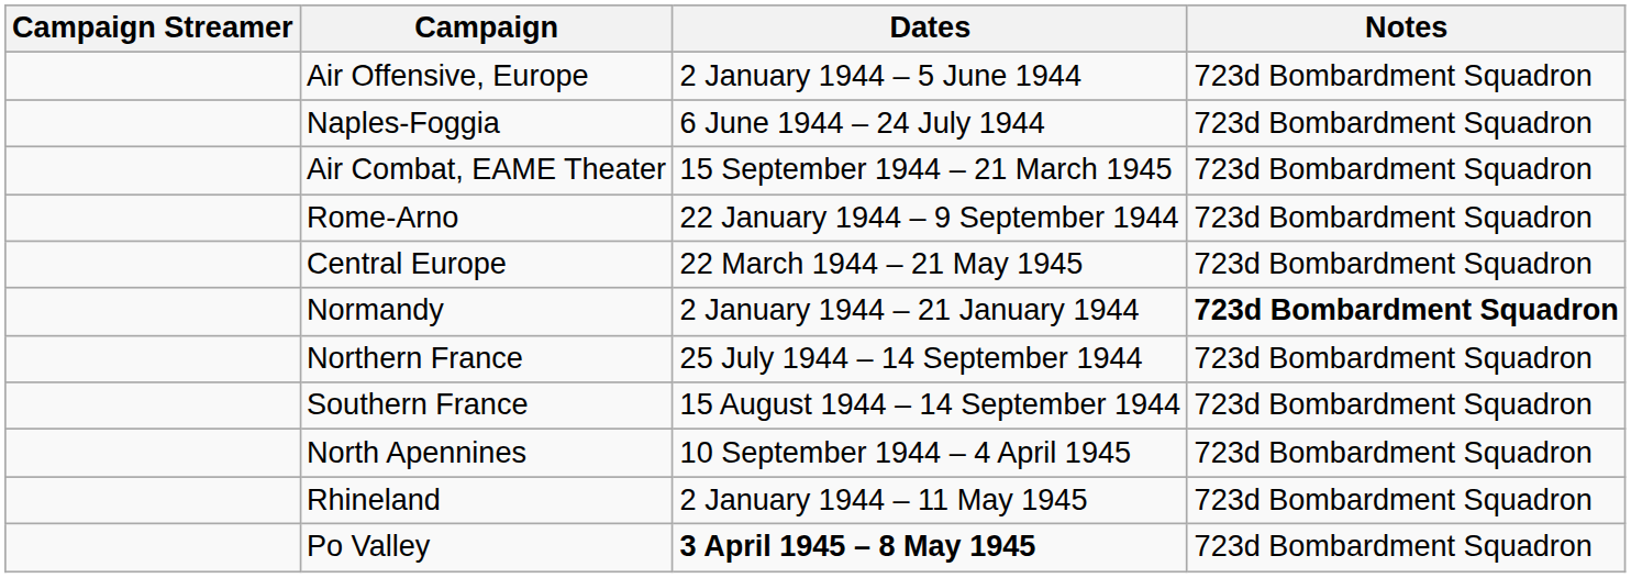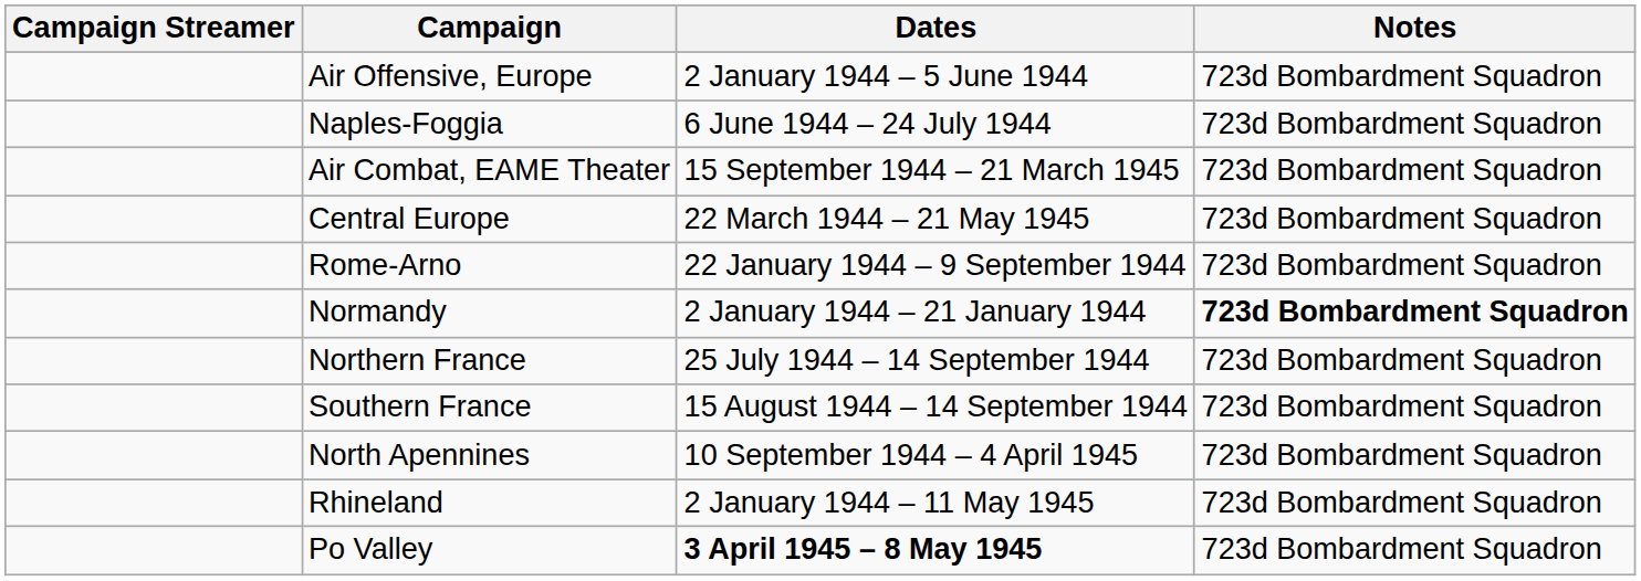rows swapped: Rome-Arno <-> Central Europe
